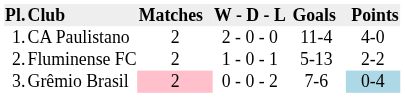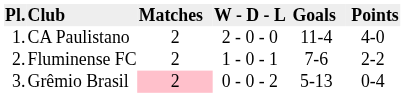Fluminense FC | column 5: 5-13 -> 7-6
Grêmio Brasil | column 5: 7-6 -> 5-13
Grêmio Brasil | column 6: lightblue background -> no background
